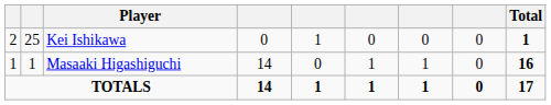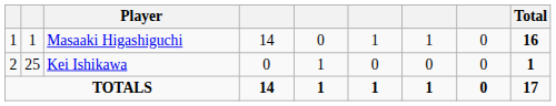rows swapped: Masaaki Higashiguchi <-> Kei Ishikawa
